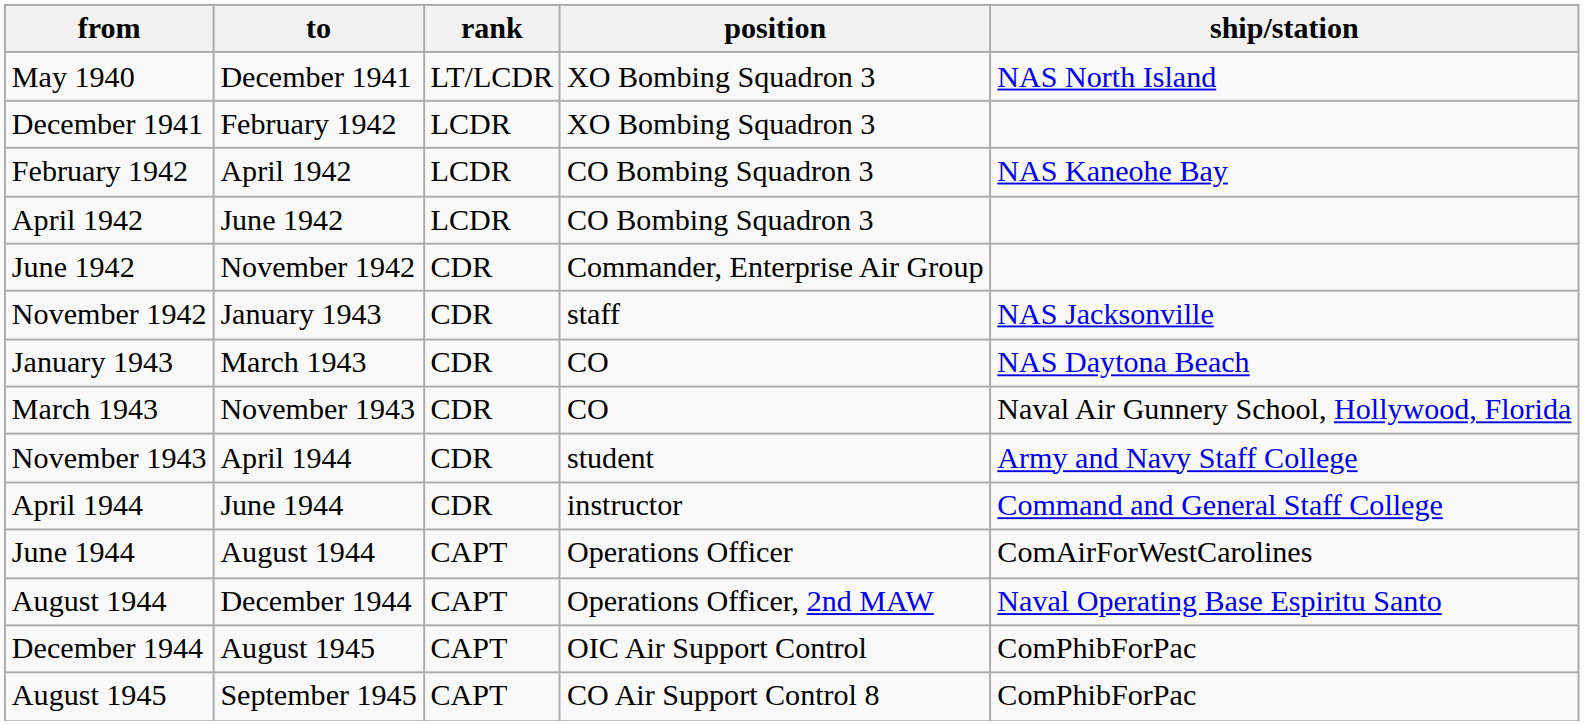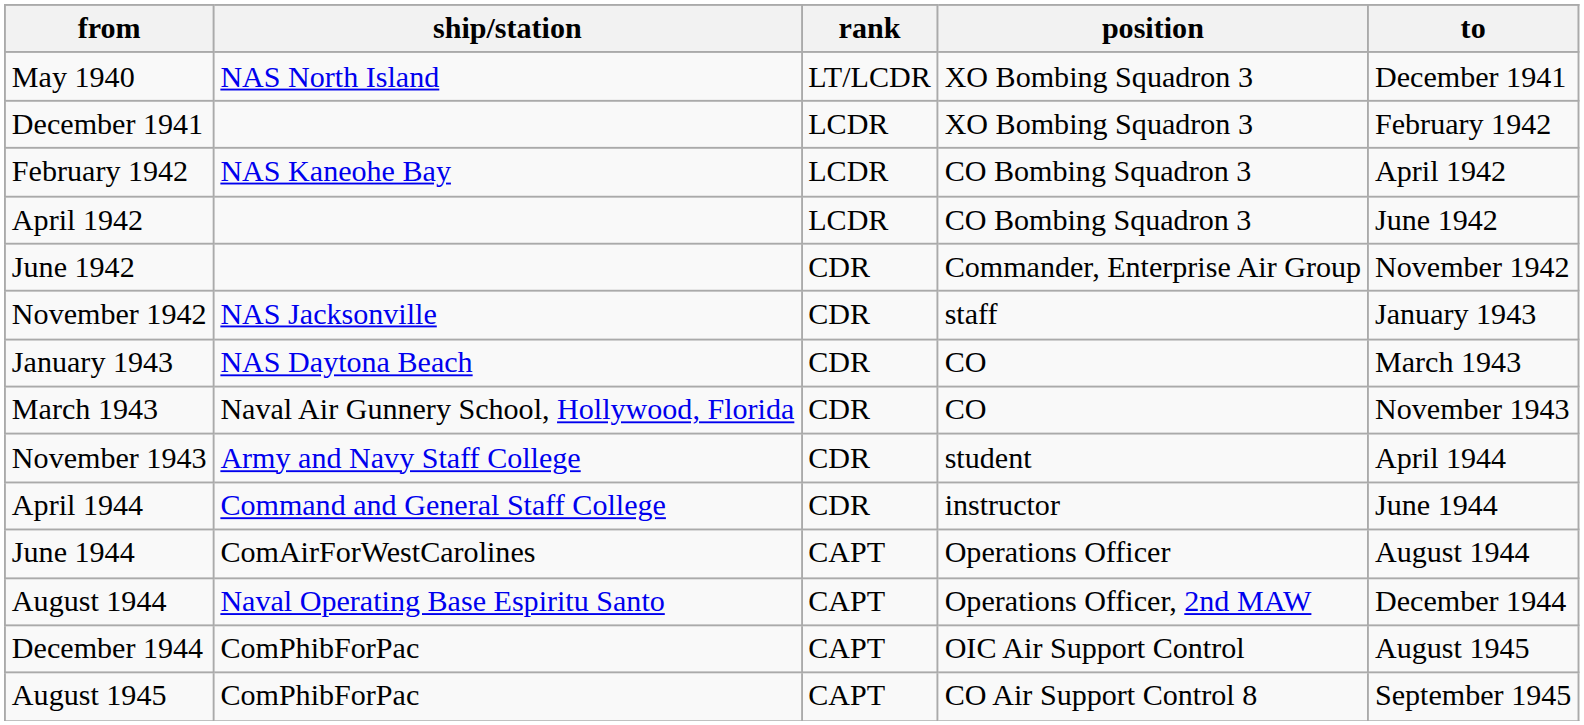columns swapped: to <-> ship/station
